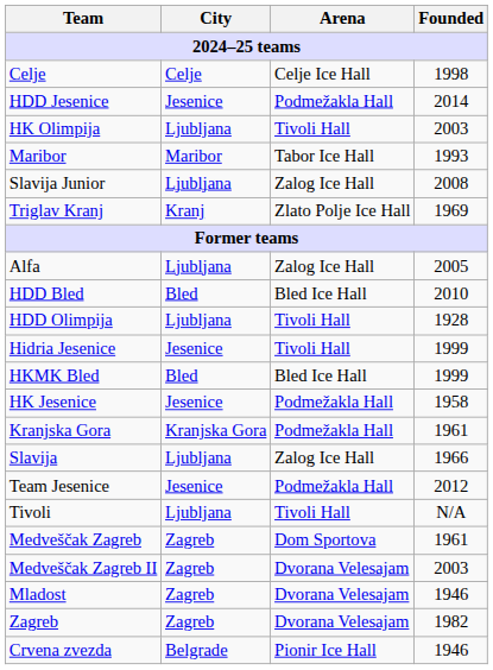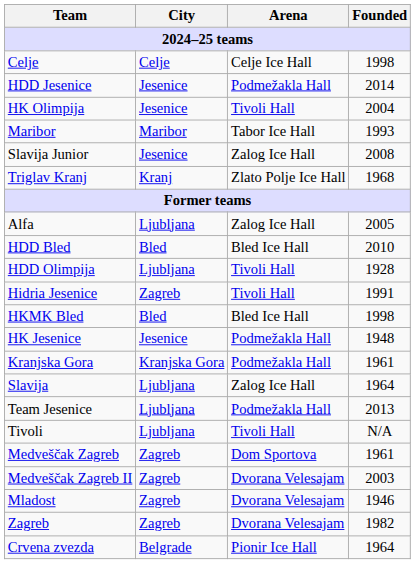HK Olimpija | City: Ljubljana -> Jesenice
HK Olimpija | Founded: 2003 -> 2004
Slavija Junior | City: Ljubljana -> Jesenice
Triglav Kranj | Founded: 1969 -> 1968
Hidria Jesenice | City: Jesenice -> Zagreb
Hidria Jesenice | Founded: 1999 -> 1991
HKMK Bled | Founded: 1999 -> 1998
HK Jesenice | Founded: 1958 -> 1948
Slavija | Founded: 1966 -> 1964
Team Jesenice | City: Jesenice -> Ljubljana
Team Jesenice | Founded: 2012 -> 2013
Crvena zvezda | Founded: 1946 -> 1964
